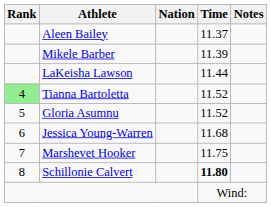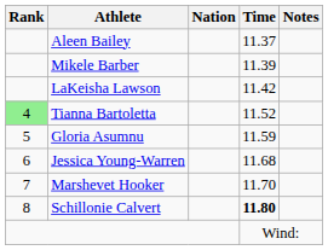LaKeisha Lawson | Time: 11.44 -> 11.42
Gloria Asumnu | Time: 11.52 -> 11.59
Marshevet Hooker | Time: 11.75 -> 11.70
